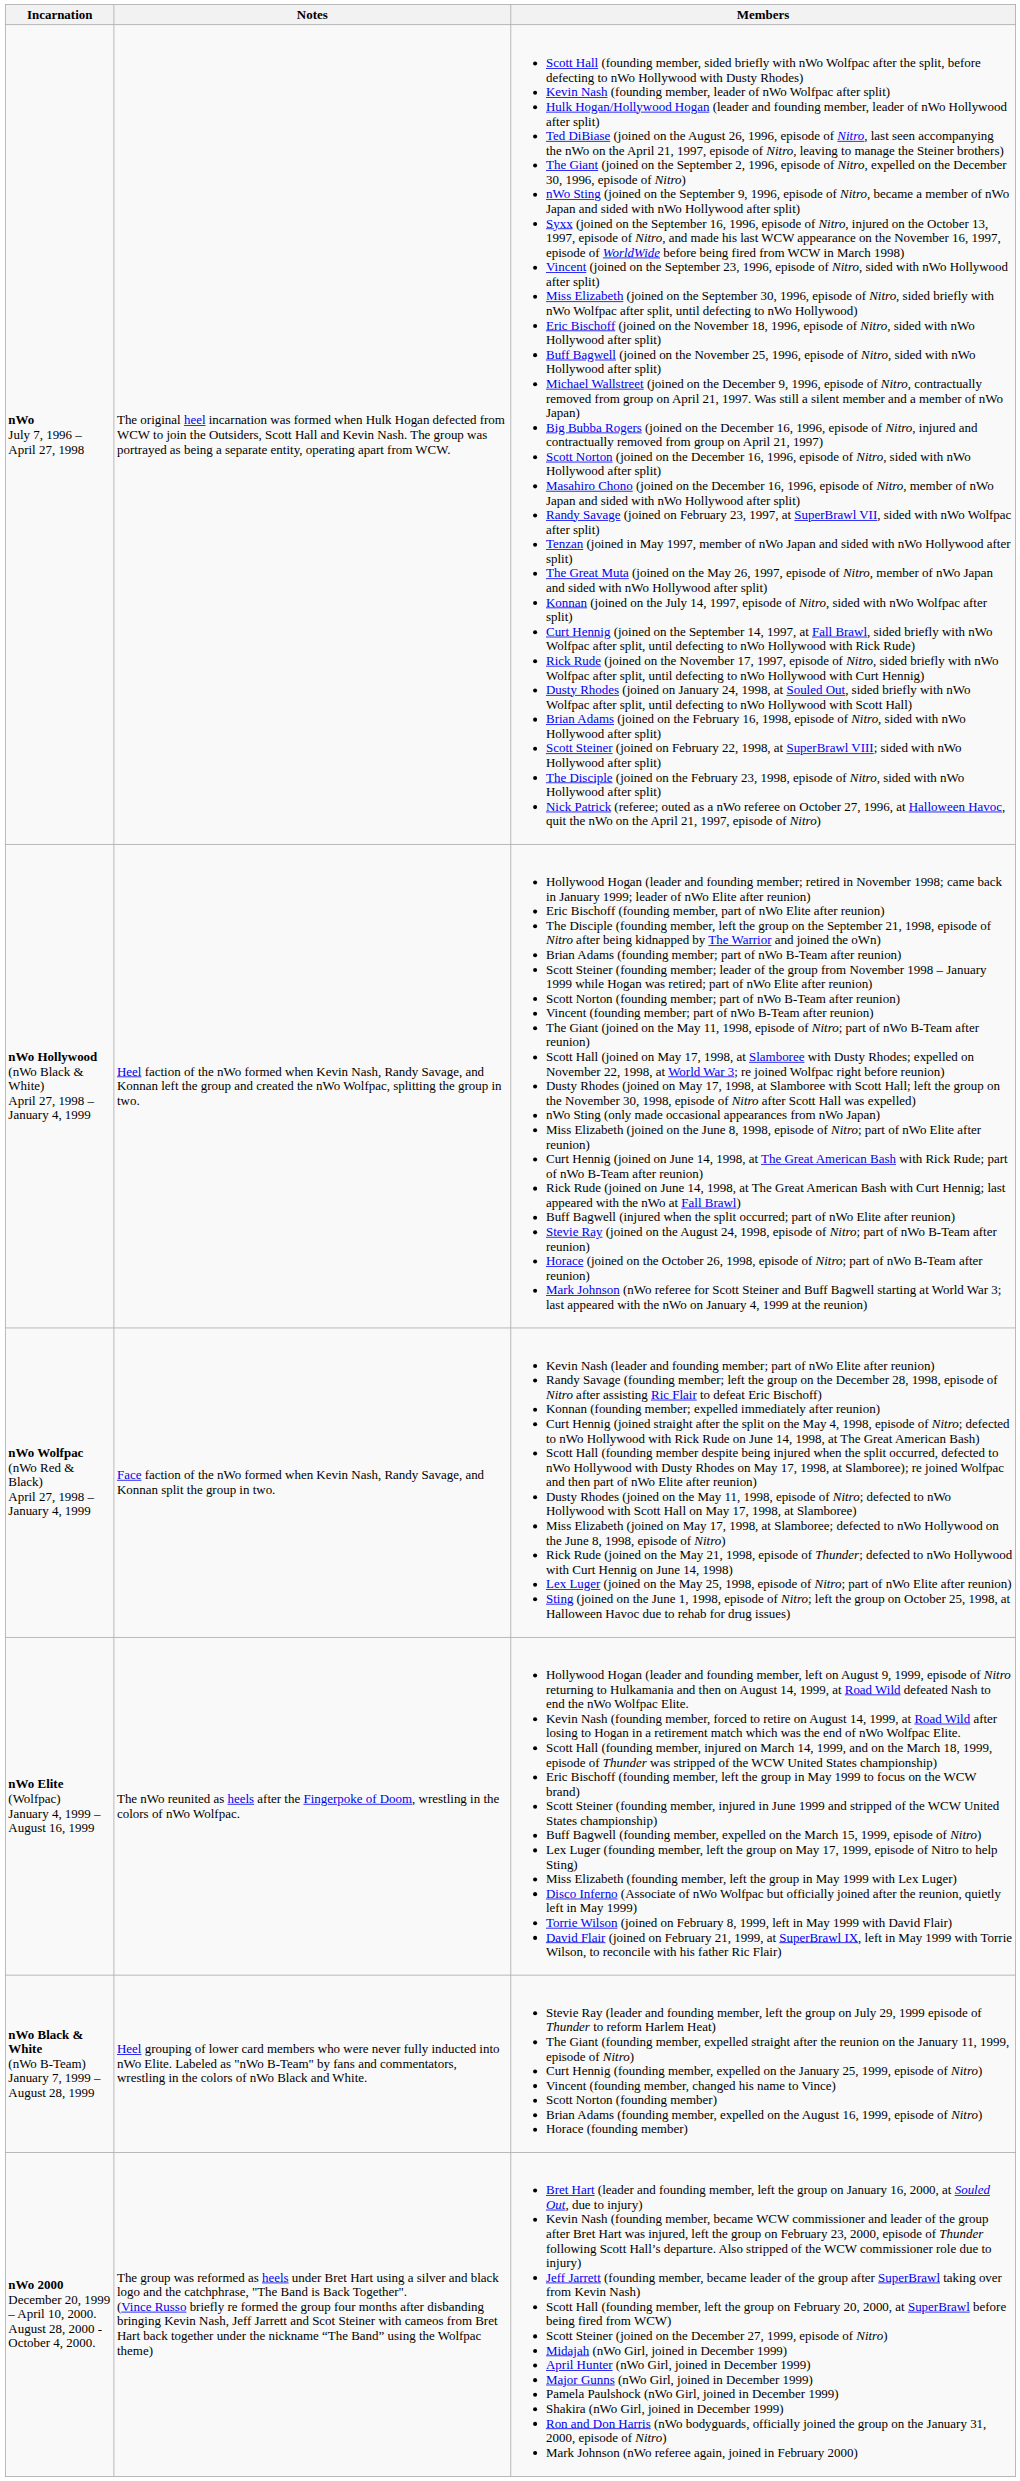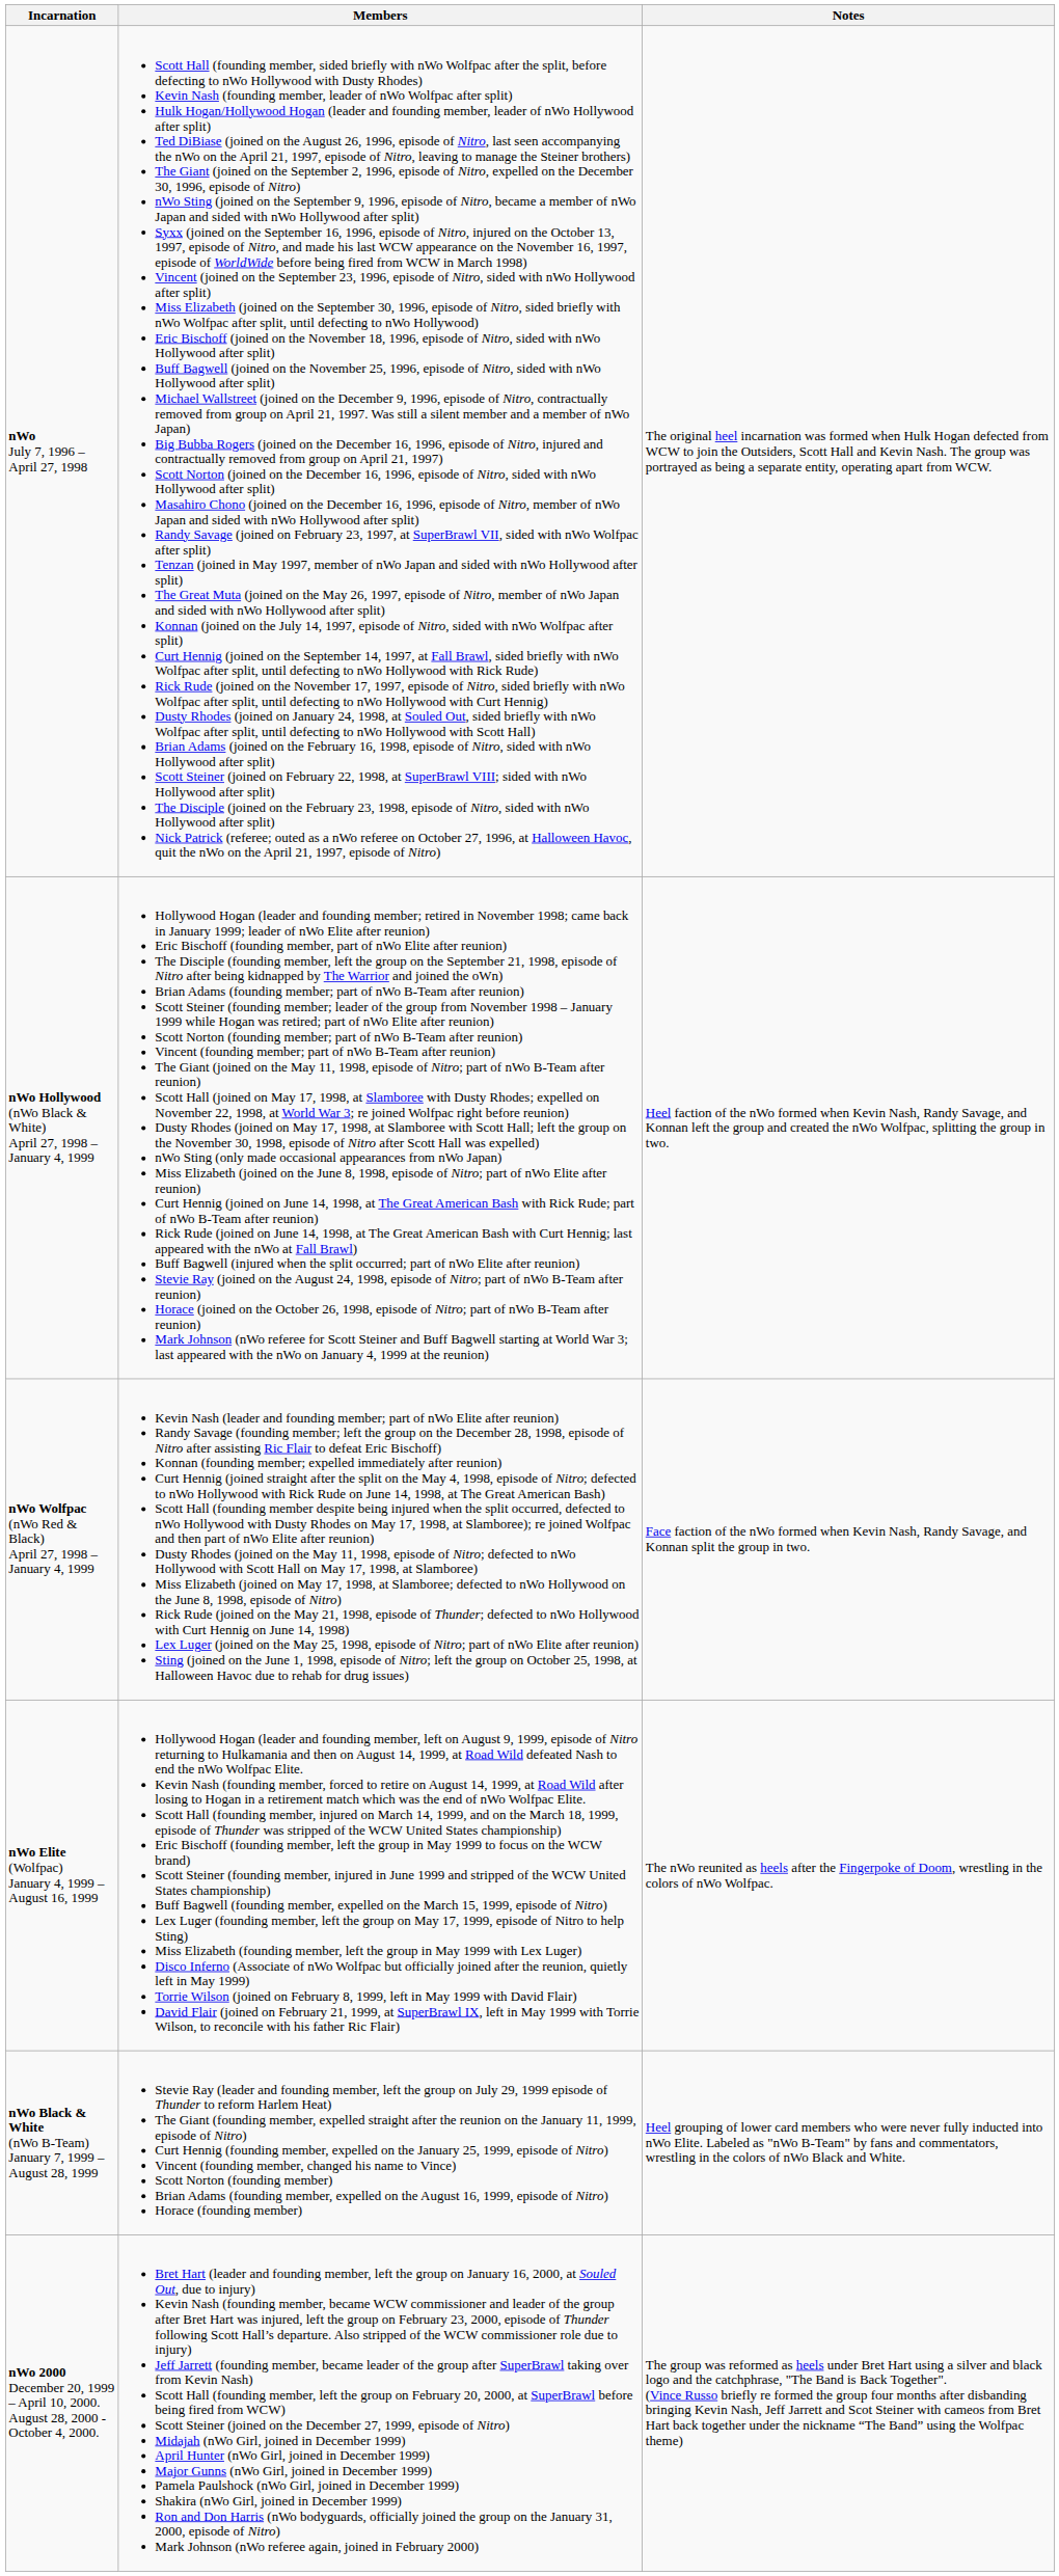columns swapped: Notes <-> Members
